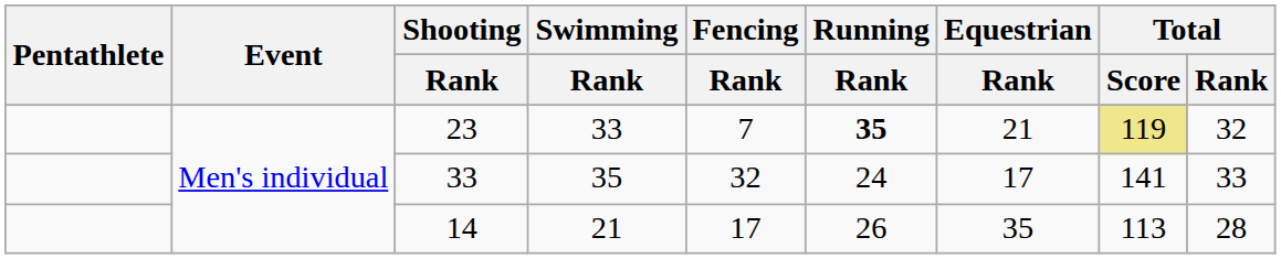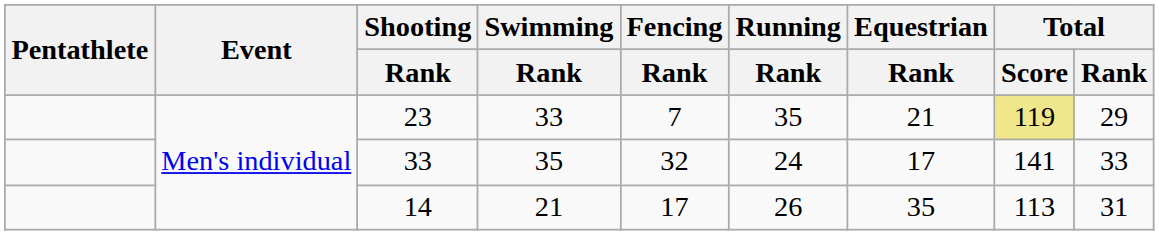23 | Running / Rank: bold -> normal
23 | Total / Rank: 32 -> 29
14 | Total / Rank: 28 -> 31
